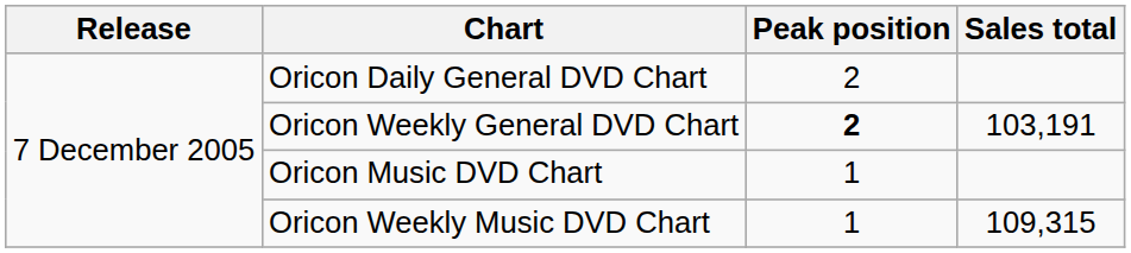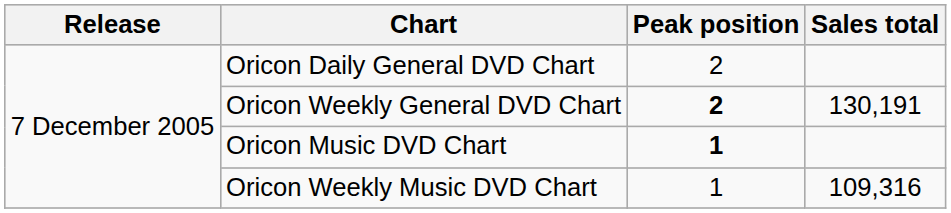Oricon Weekly General DVD Chart | Sales total: 103,191 -> 130,191
Oricon Music DVD Chart | Peak position: normal -> bold
Oricon Weekly Music DVD Chart | Sales total: 109,315 -> 109,316
